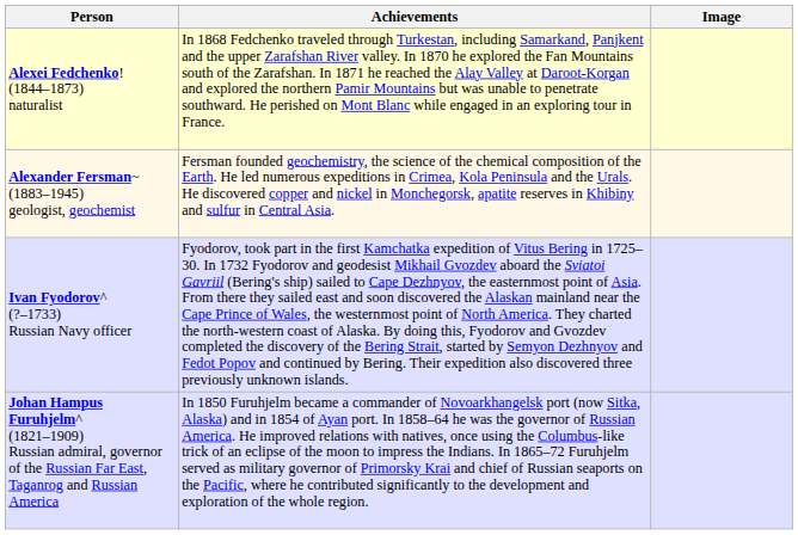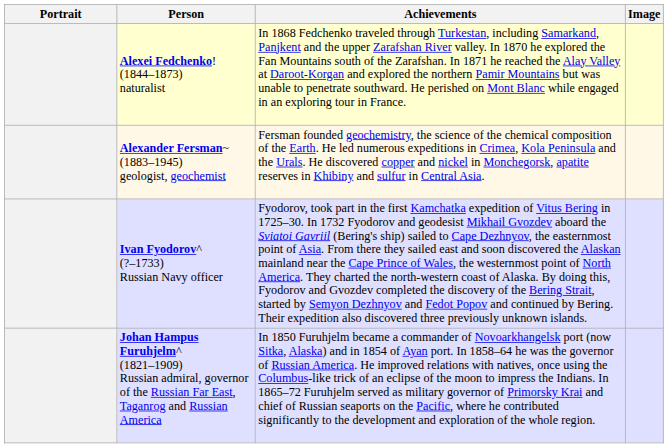+ column: Portrait
